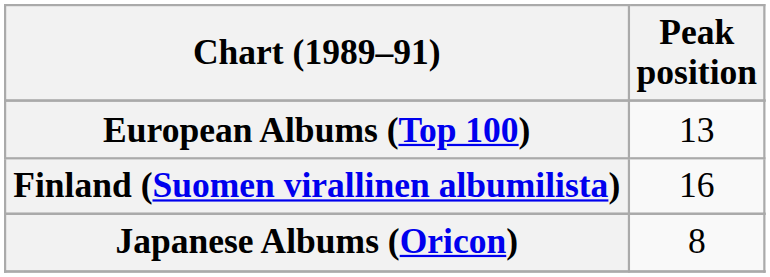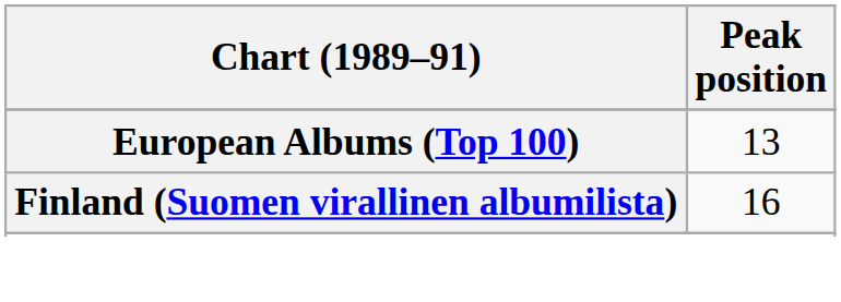- row: Japanese Albums (Oricon) | 8
